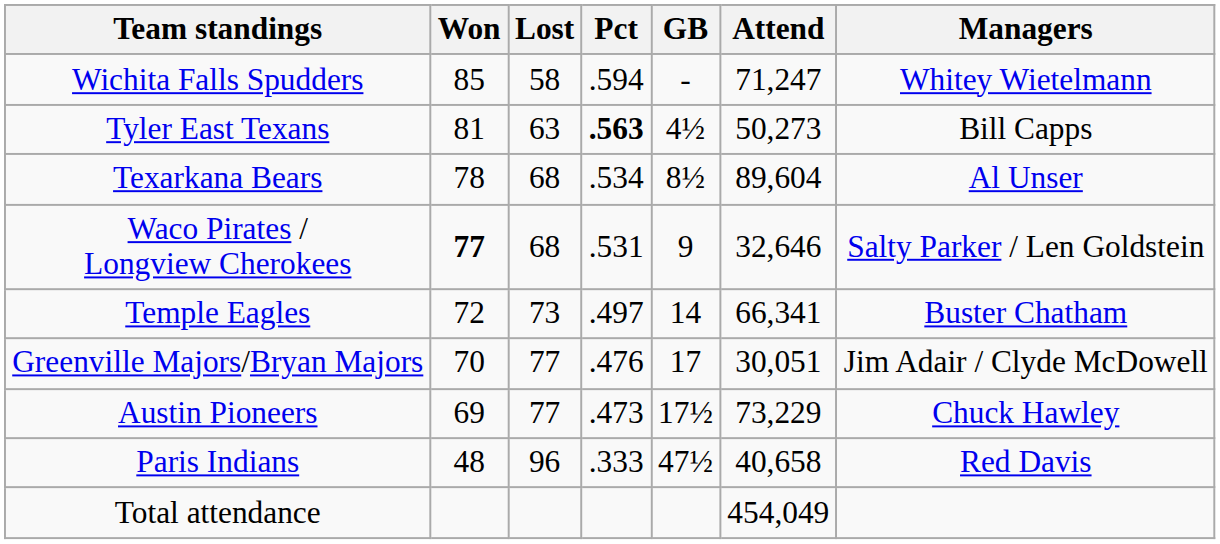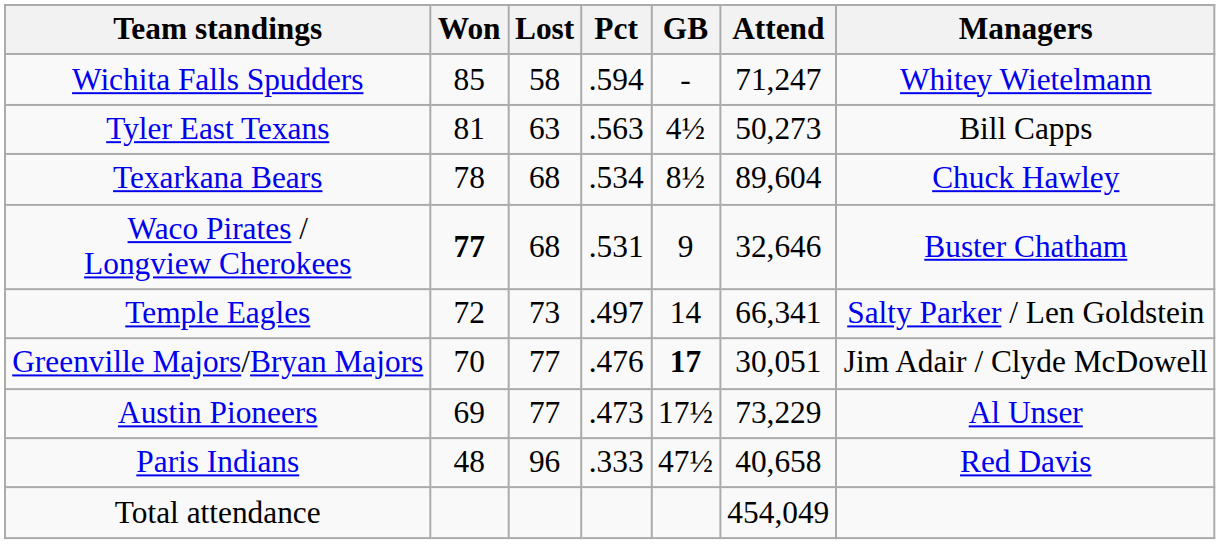Tyler East Texans | Pct: bold -> normal
Texarkana Bears | Managers: Al Unser -> Chuck Hawley
Waco Pirates / Longview Cherokees | Managers: Salty Parker / Len Goldstein -> Buster Chatham
Temple Eagles | Managers: Buster Chatham -> Salty Parker / Len Goldstein
Greenville Majors/Bryan Majors | GB: normal -> bold
Austin Pioneers | Managers: Chuck Hawley -> Al Unser
